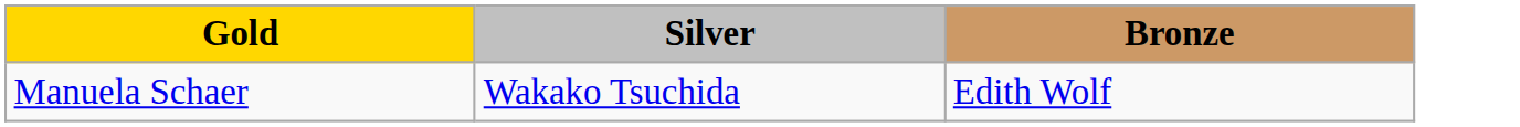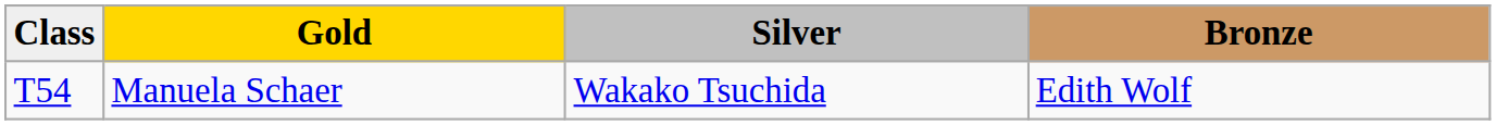+ column: Class | T54
